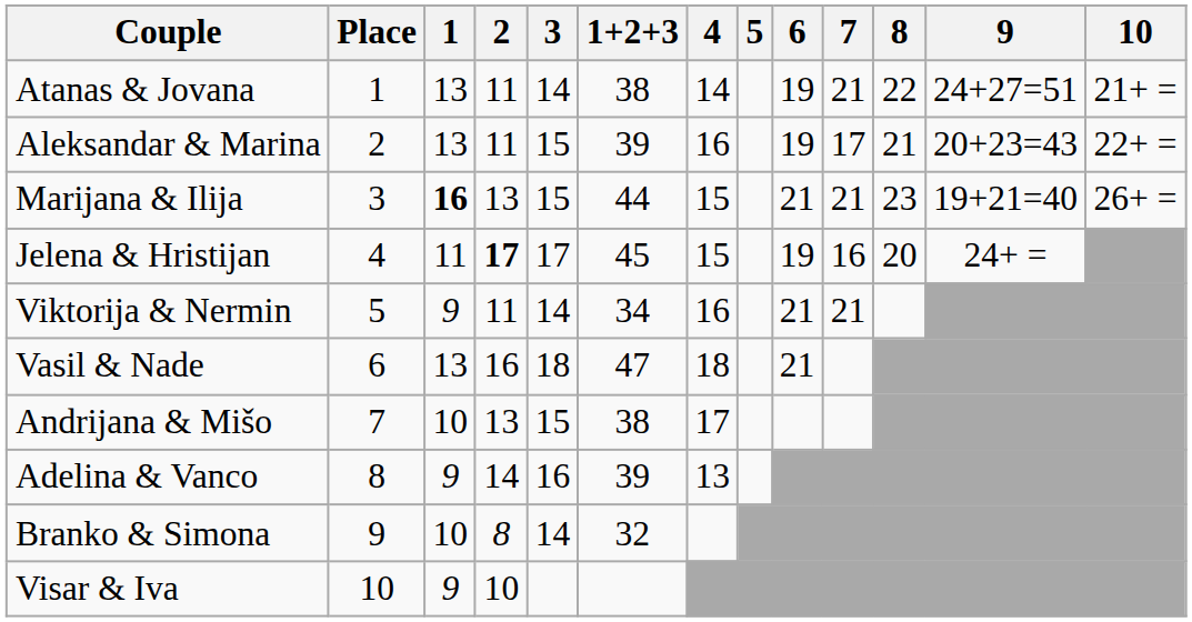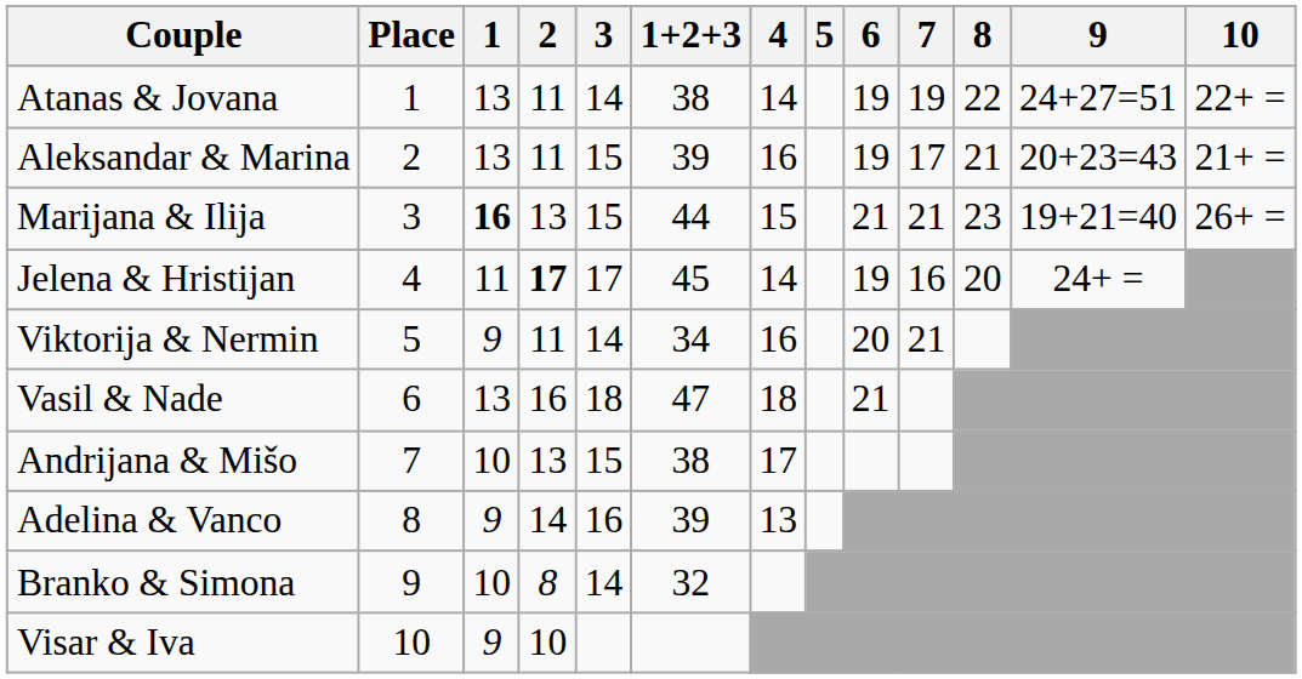Atanas & Jovana | 7: 21 -> 19
Atanas & Jovana | 10: 21+ = -> 22+ =
Aleksandar & Marina | 10: 22+ = -> 21+ =
Jelena & Hristijan | 4: 15 -> 14
Viktorija & Nermin | 6: 21 -> 20
